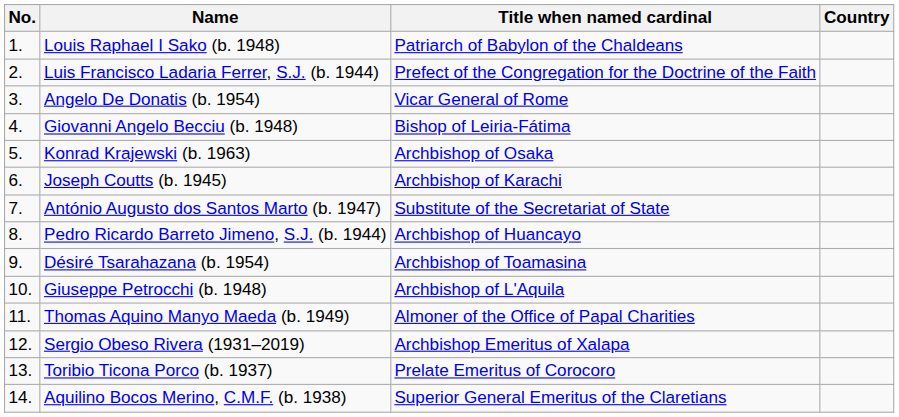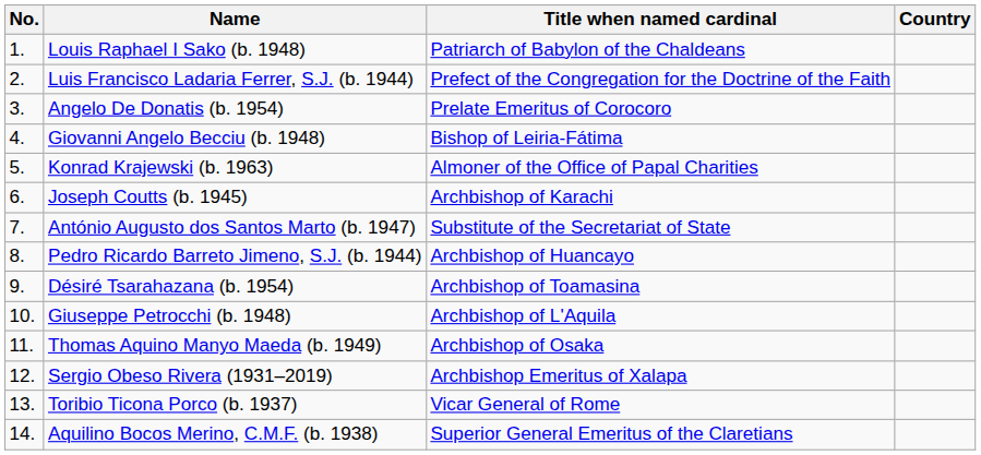Angelo De Donatis (b. 1954) | Title when named cardinal: Vicar General of Rome -> Prelate Emeritus of Corocoro
Konrad Krajewski (b. 1963) | Title when named cardinal: Archbishop of Osaka -> Almoner of the Office of Papal Charities
Thomas Aquino Manyo Maeda (b. 1949) | Title when named cardinal: Almoner of the Office of Papal Charities -> Archbishop of Osaka
Toribio Ticona Porco (b. 1937) | Title when named cardinal: Prelate Emeritus of Corocoro -> Vicar General of Rome
